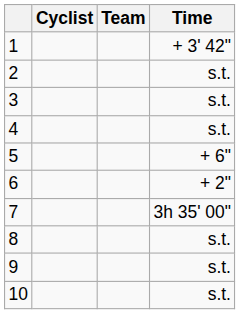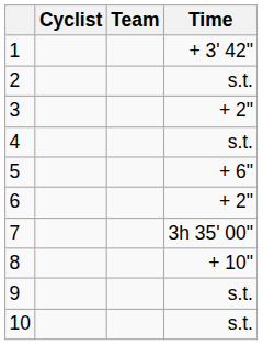3 | Time: s.t. -> + 2"
8 | Time: s.t. -> + 10"
